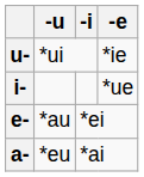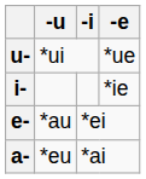u- | -e: *ie -> *ue
i- | -e: *ue -> *ie
